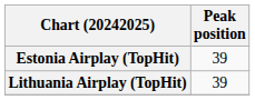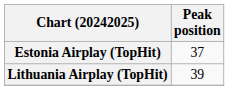Estonia Airplay (TopHit) | Peak position: 39 -> 37
